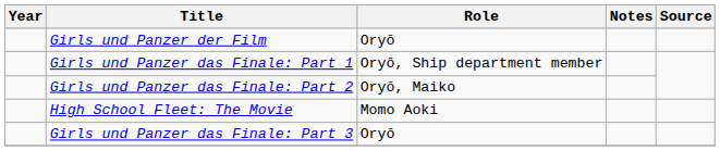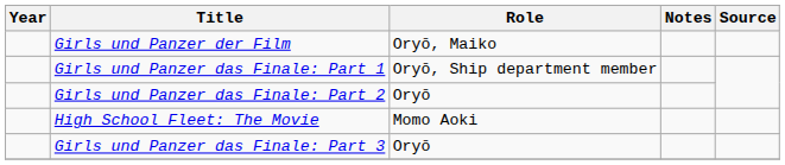Girls und Panzer der Film | Role: Oryō -> Oryō, Maiko
Girls und Panzer das Finale: Part 2 | Role: Oryō, Maiko -> Oryō
